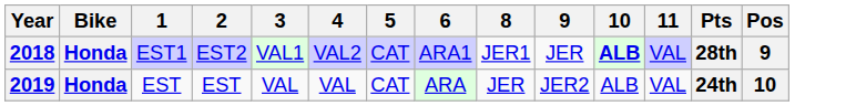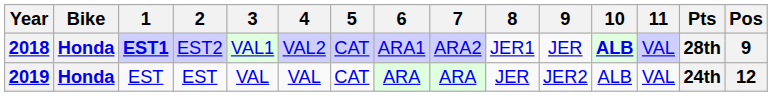+ column: 7 | ARA2 | ARA
2018 | 1: normal -> bold
2019 | Pos: 10 -> 12
